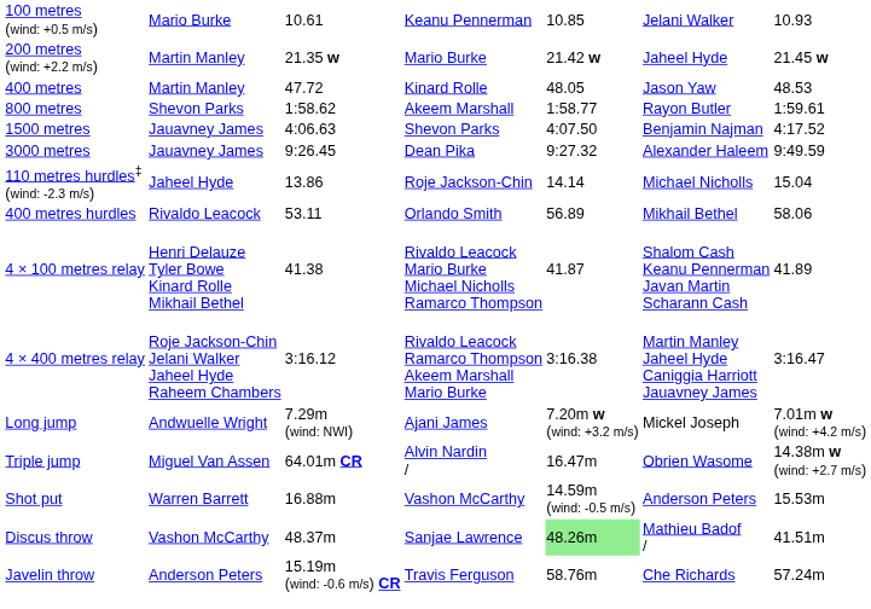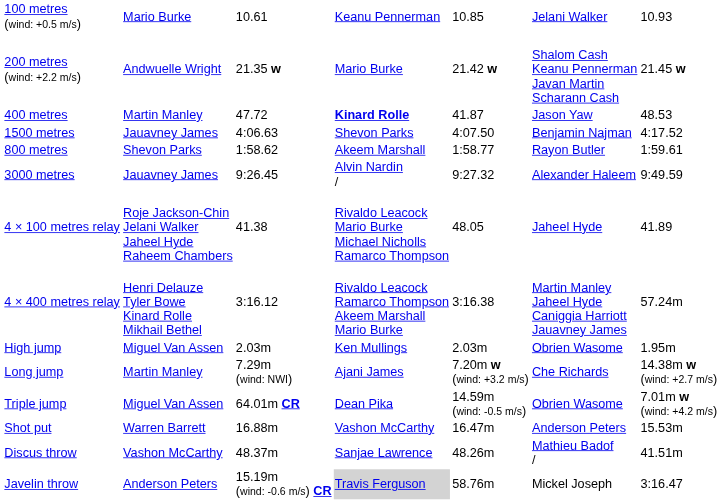200 metres (wind: +2.2 m/s) | column 2: Martin Manley -> Andwuelle Wright
200 metres (wind: +2.2 m/s) | column 6: Jaheel Hyde -> Shalom Cash Keanu Pennerman Javan Martin Scharann Cash
400 metres | column 4: normal -> bold
400 metres | column 5: 48.05 -> 41.87
rows swapped: 800 metres <-> 1500 metres
3000 metres | column 4: Dean Pika -> Alvin Nardin /
- row: 110 metres hurdles‡ (wind: -2.3 m/s) | Jaheel Hyde | 13.86 | Roje Jackson-Chin | 14.14 | Michael Nicholls | 15.04
- row: 400 metres hurdles | Rivaldo Leacock | 53.11 | Orlando Smith | 56.89 | Mikhail Bethel | 58.06
4 × 100 metres relay | column 2: Henri Delauze Tyler Bowe Kinard Rolle Mikhail Bethel -> Roje Jackson-Chin Jelani Walker Jaheel Hyde Raheem Chambers
4 × 100 metres relay | column 5: 41.87 -> 48.05
4 × 100 metres relay | column 6: Shalom Cash Keanu Pennerman Javan Martin Scharann Cash -> Jaheel Hyde
4 × 400 metres relay | column 2: Roje Jackson-Chin Jelani Walker Jaheel Hyde Raheem Chambers -> Henri Delauze Tyler Bowe Kinard Rolle Mikhail Bethel
4 × 400 metres relay | column 7: 3:16.47 -> 57.24m
+ row: High jump | Miguel Van Assen | 2.03m | Ken Mullings | 2.03m | Obrien Wasome | 1.95m
Long jump | column 2: Andwuelle Wright -> Martin Manley
Long jump | column 6: Mickel Joseph -> Che Richards
Long jump | column 7: 7.01m w (wind: +4.2 m/s) -> 14.38m w (wind: +2.7 m/s)
Triple jump | column 4: Alvin Nardin / -> Dean Pika
Triple jump | column 5: 16.47m -> 14.59m (wind: -0.5 m/s)
Triple jump | column 7: 14.38m w (wind: +2.7 m/s) -> 7.01m w (wind: +4.2 m/s)
Shot put | column 5: 14.59m (wind: -0.5 m/s) -> 16.47m
Discus throw | column 5: lightgreen background -> no background
Javelin throw | column 4: no background -> lightgrey background
Javelin throw | column 6: Che Richards -> Mickel Joseph
Javelin throw | column 7: 57.24m -> 3:16.47
